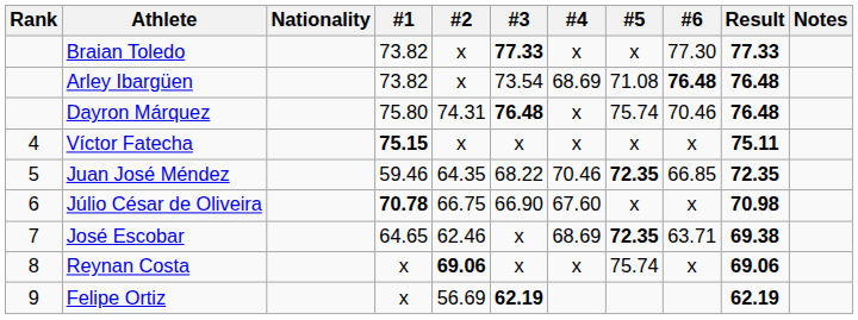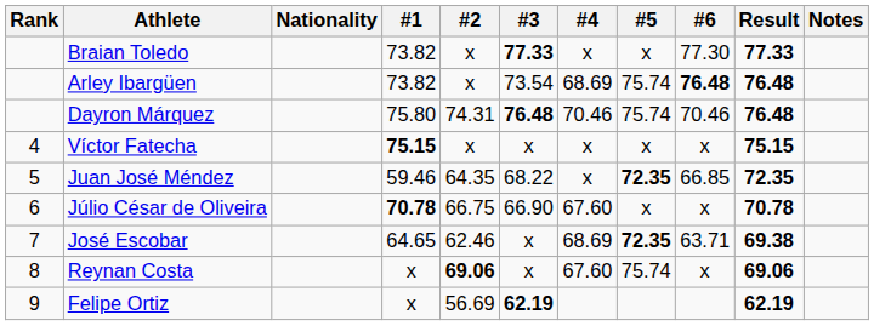Arley Ibargüen | #5: 71.08 -> 75.74
Dayron Márquez | #4: x -> 70.46
Víctor Fatecha | Result: 75.11 -> 75.15
Juan José Méndez | #4: 70.46 -> x
Júlio César de Oliveira | Result: 70.98 -> 70.78
Reynan Costa | #4: x -> 67.60
